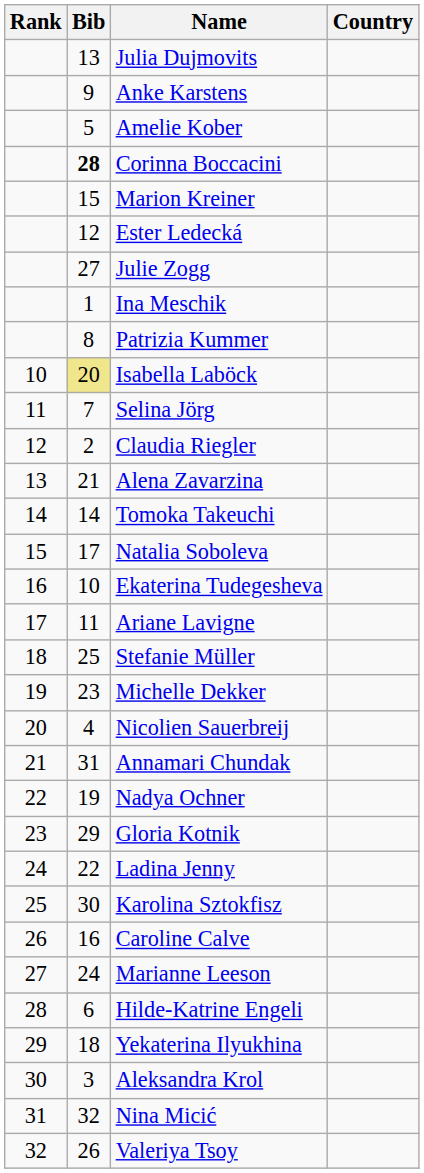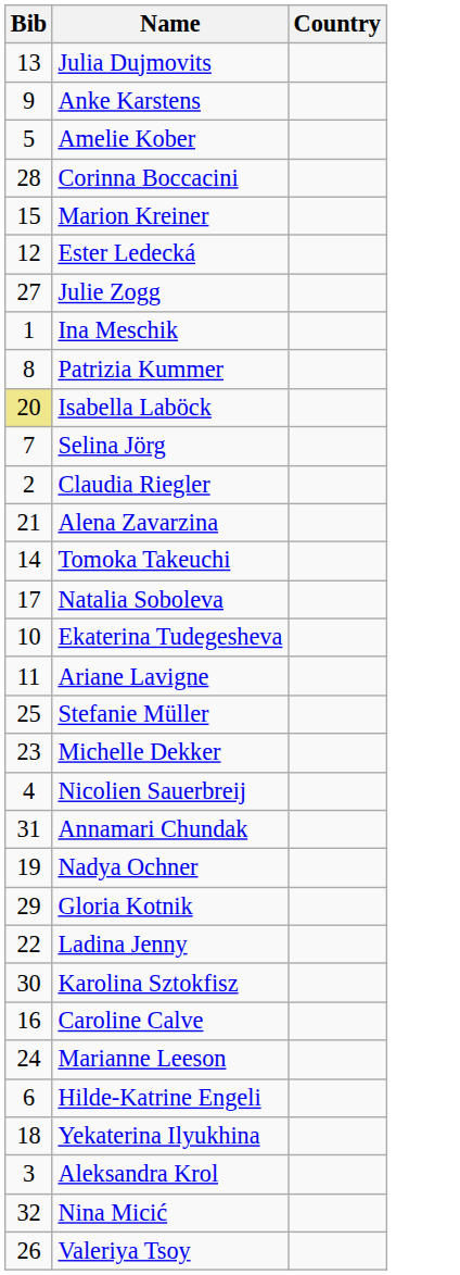- column: Rank | 10 | 11 | 12 | 13 | 14 | 15 | 16 | 17 | 18 | 19 | 20 | 21 | 22 | 23 | 24 | 25 | 26 | 27 | 28 | 29 | 30 | 31 | 32
Corinna Boccacini | Bib: bold -> normal
